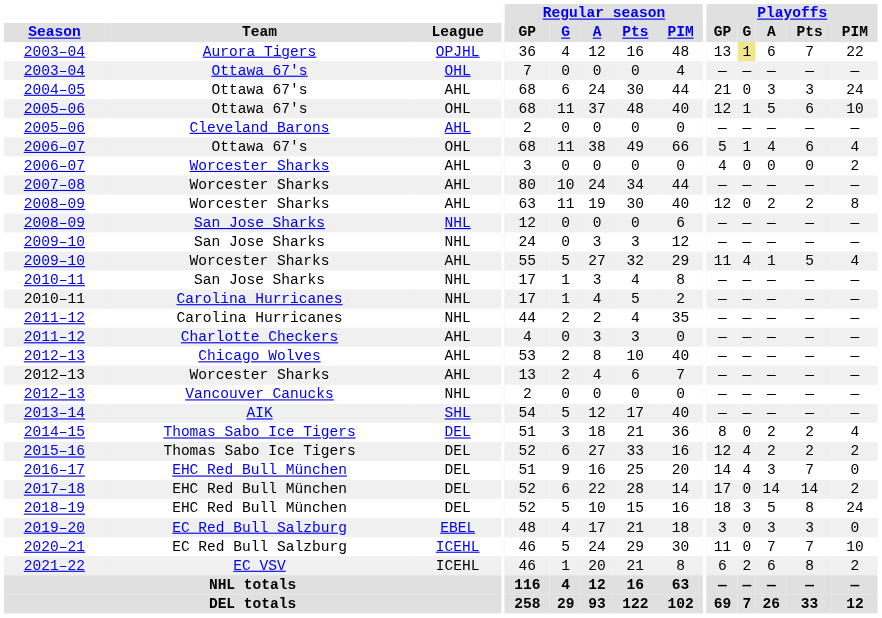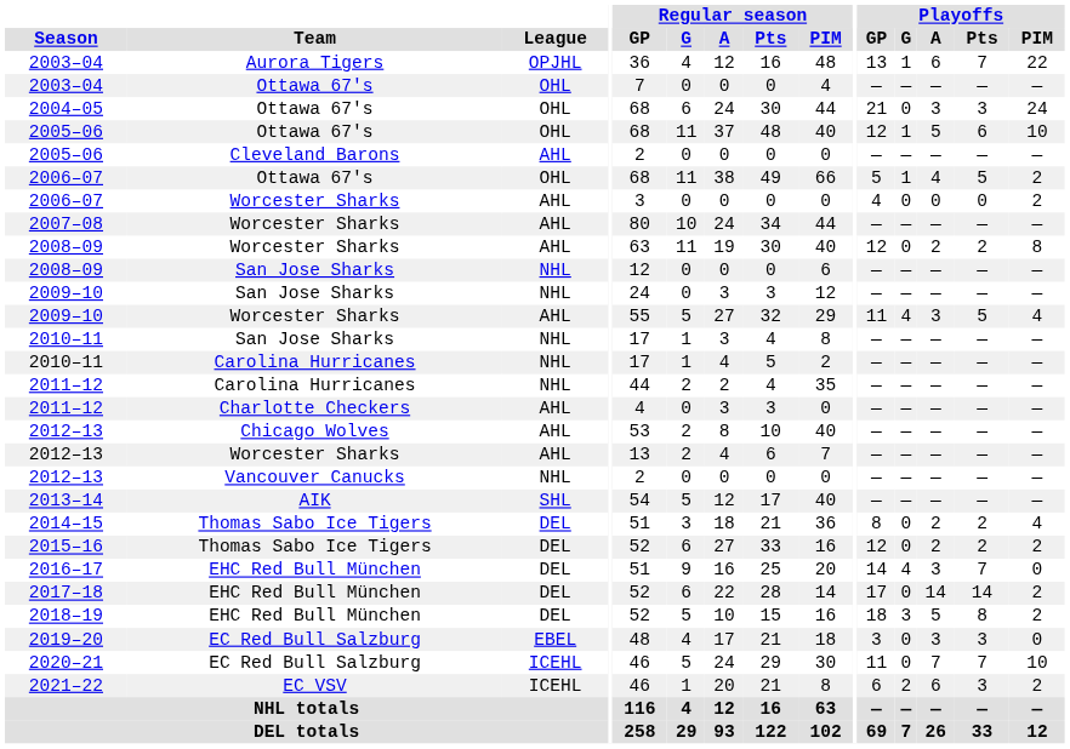2003–04 / Aurora Tigers | Playoffs / G: khaki background -> no background
2004–05 | League: AHL -> OHL
2006–07 / Ottawa 67's | Playoffs / Pts: 6 -> 5
2006–07 / Ottawa 67's | Playoffs / PIM: 4 -> 2
2009–10 / Worcester Sharks | Playoffs / A: 1 -> 3
2015–16 | Playoffs / G: 4 -> 0
2018–19 | Playoffs / PIM: 24 -> 2
2021–22 | Playoffs / Pts: 8 -> 3
